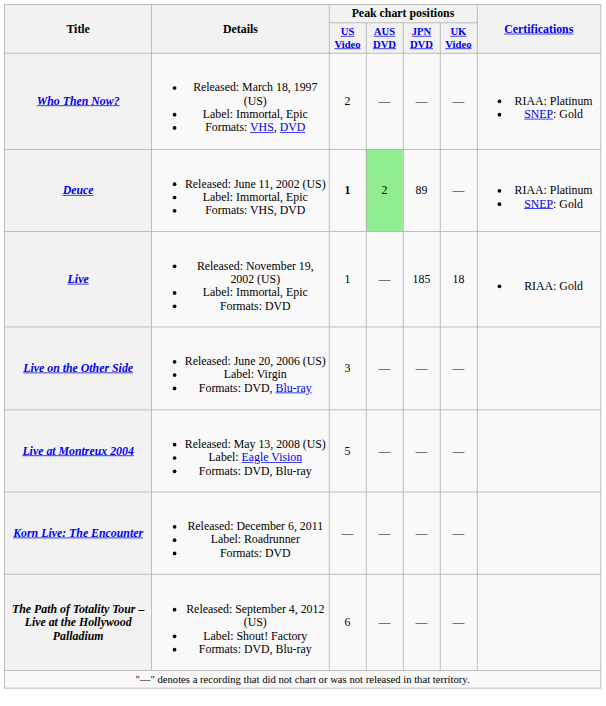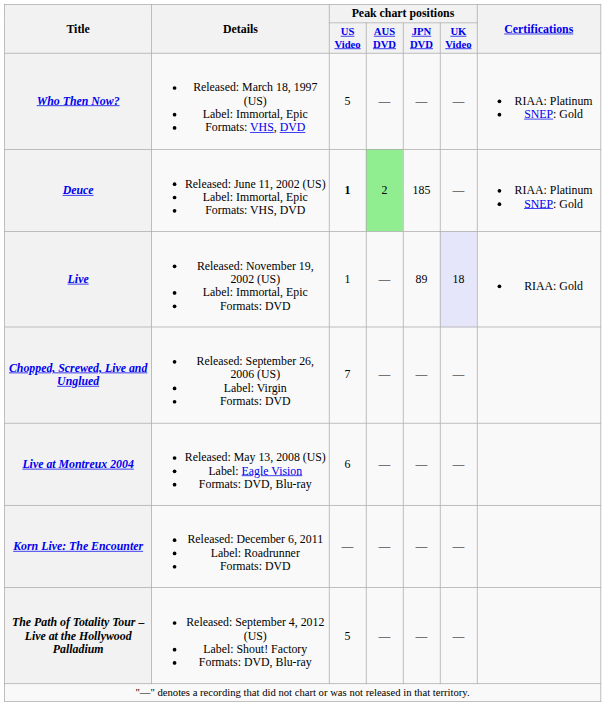Who Then Now? | Peak chart positions / US Video: 2 -> 5
Deuce | Peak chart positions / JPN DVD: 89 -> 185
Live | Peak chart positions / JPN DVD: 185 -> 89
Live | Peak chart positions / UK Video: no background -> lavender background
- row: Live on the Other Side | Released: June 20, 2006 (US) Label: Virgin Formats: DVD, Blu-ray | 3 | — | — | —
+ row: Chopped, Screwed, Live and Unglued | Released: September 26, 2006 (US) Label: Virgin Formats: DVD | 7 | — | — | —
Live at Montreux 2004 | Peak chart positions / US Video: 5 -> 6
The Path of Totality Tour – Live at the Hollywood Palladium | Peak chart positions / US Video: 6 -> 5
